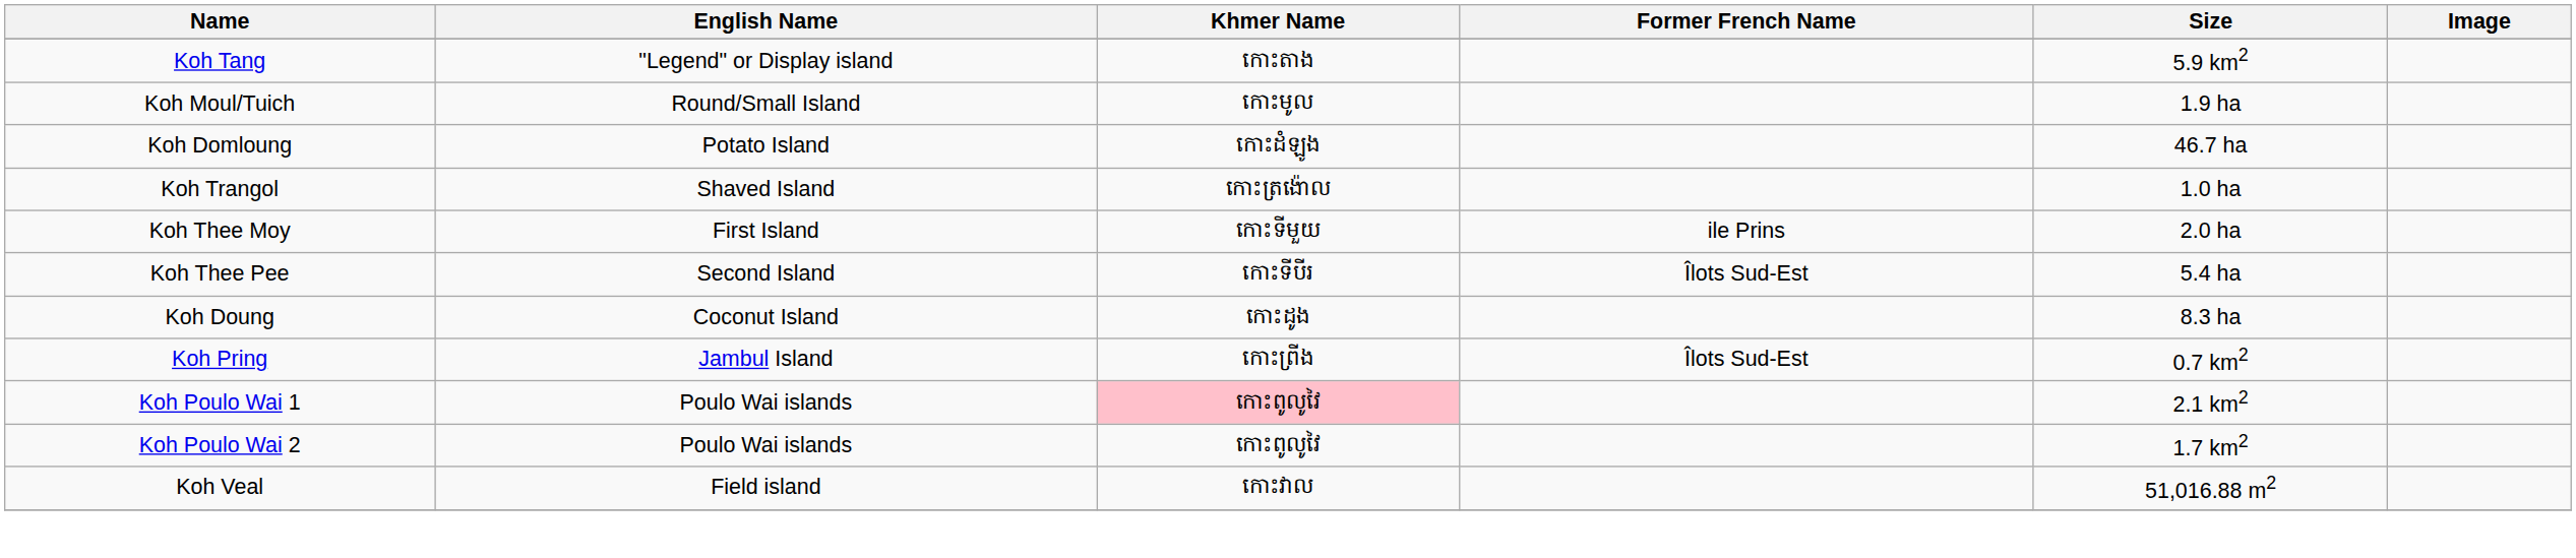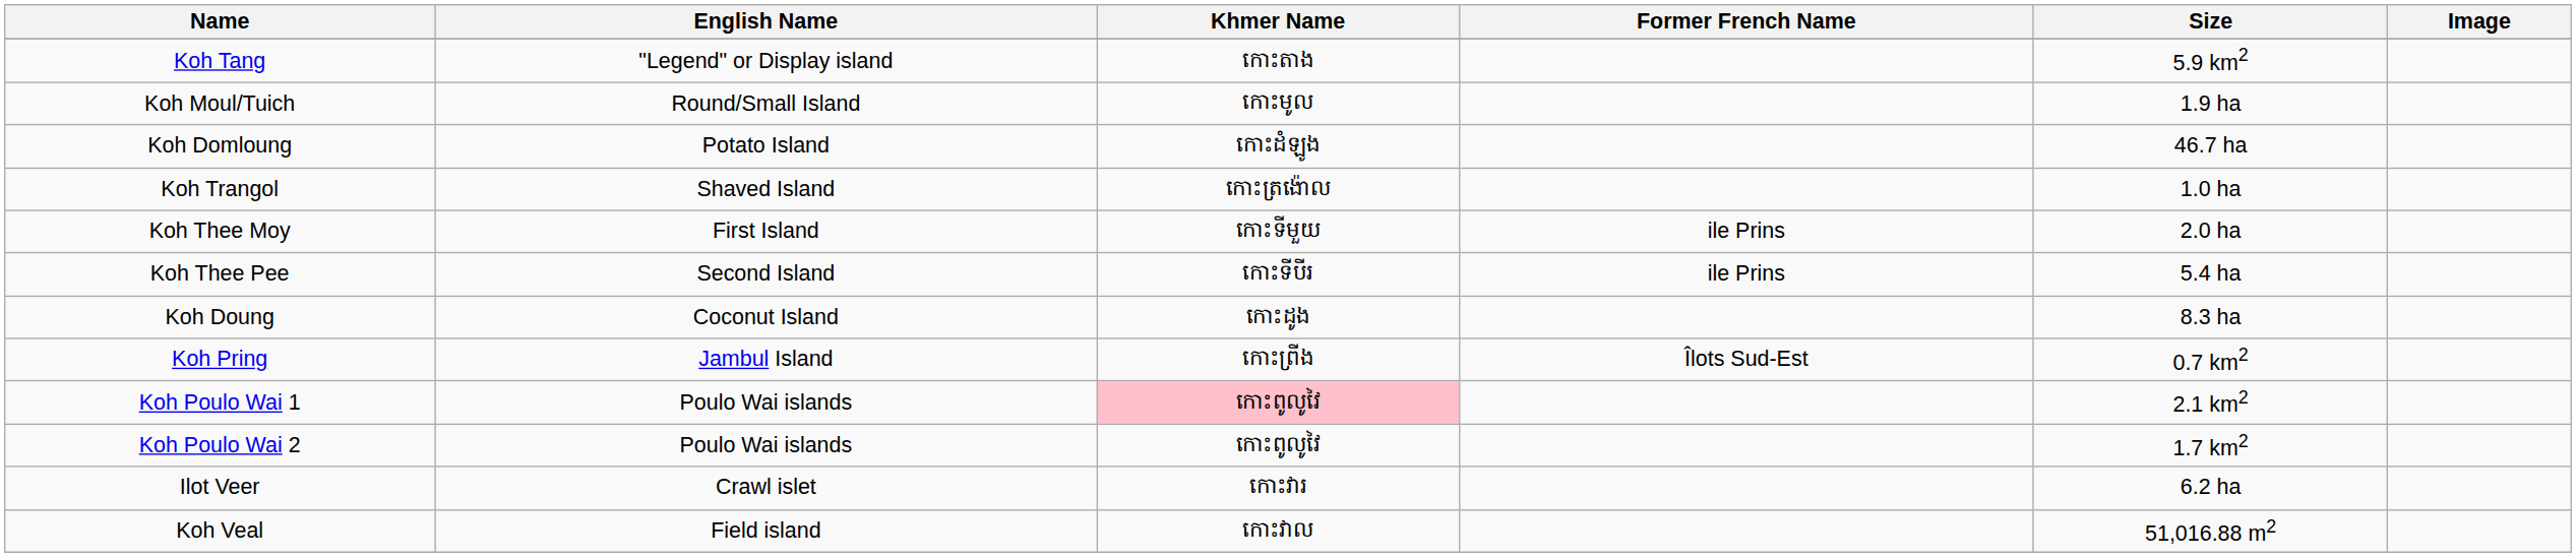Koh Thee Pee | Former French Name: Îlots Sud-Est -> ile Prins
+ row: Ilot Veer | Crawl islet | កោះវារ | 6.2 ha
